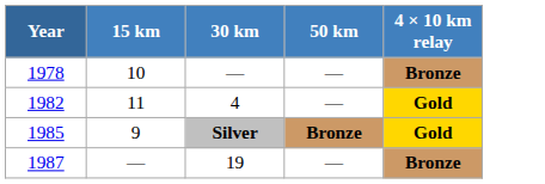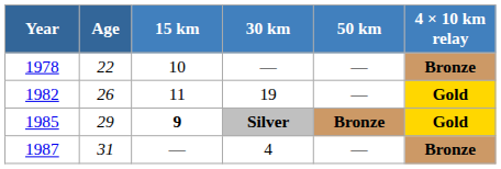+ column: Age | 22 | 26 | 29 | 31
1982 | 30 km: 4 -> 19
1985 | 15 km: normal -> bold
1987 | 30 km: 19 -> 4
